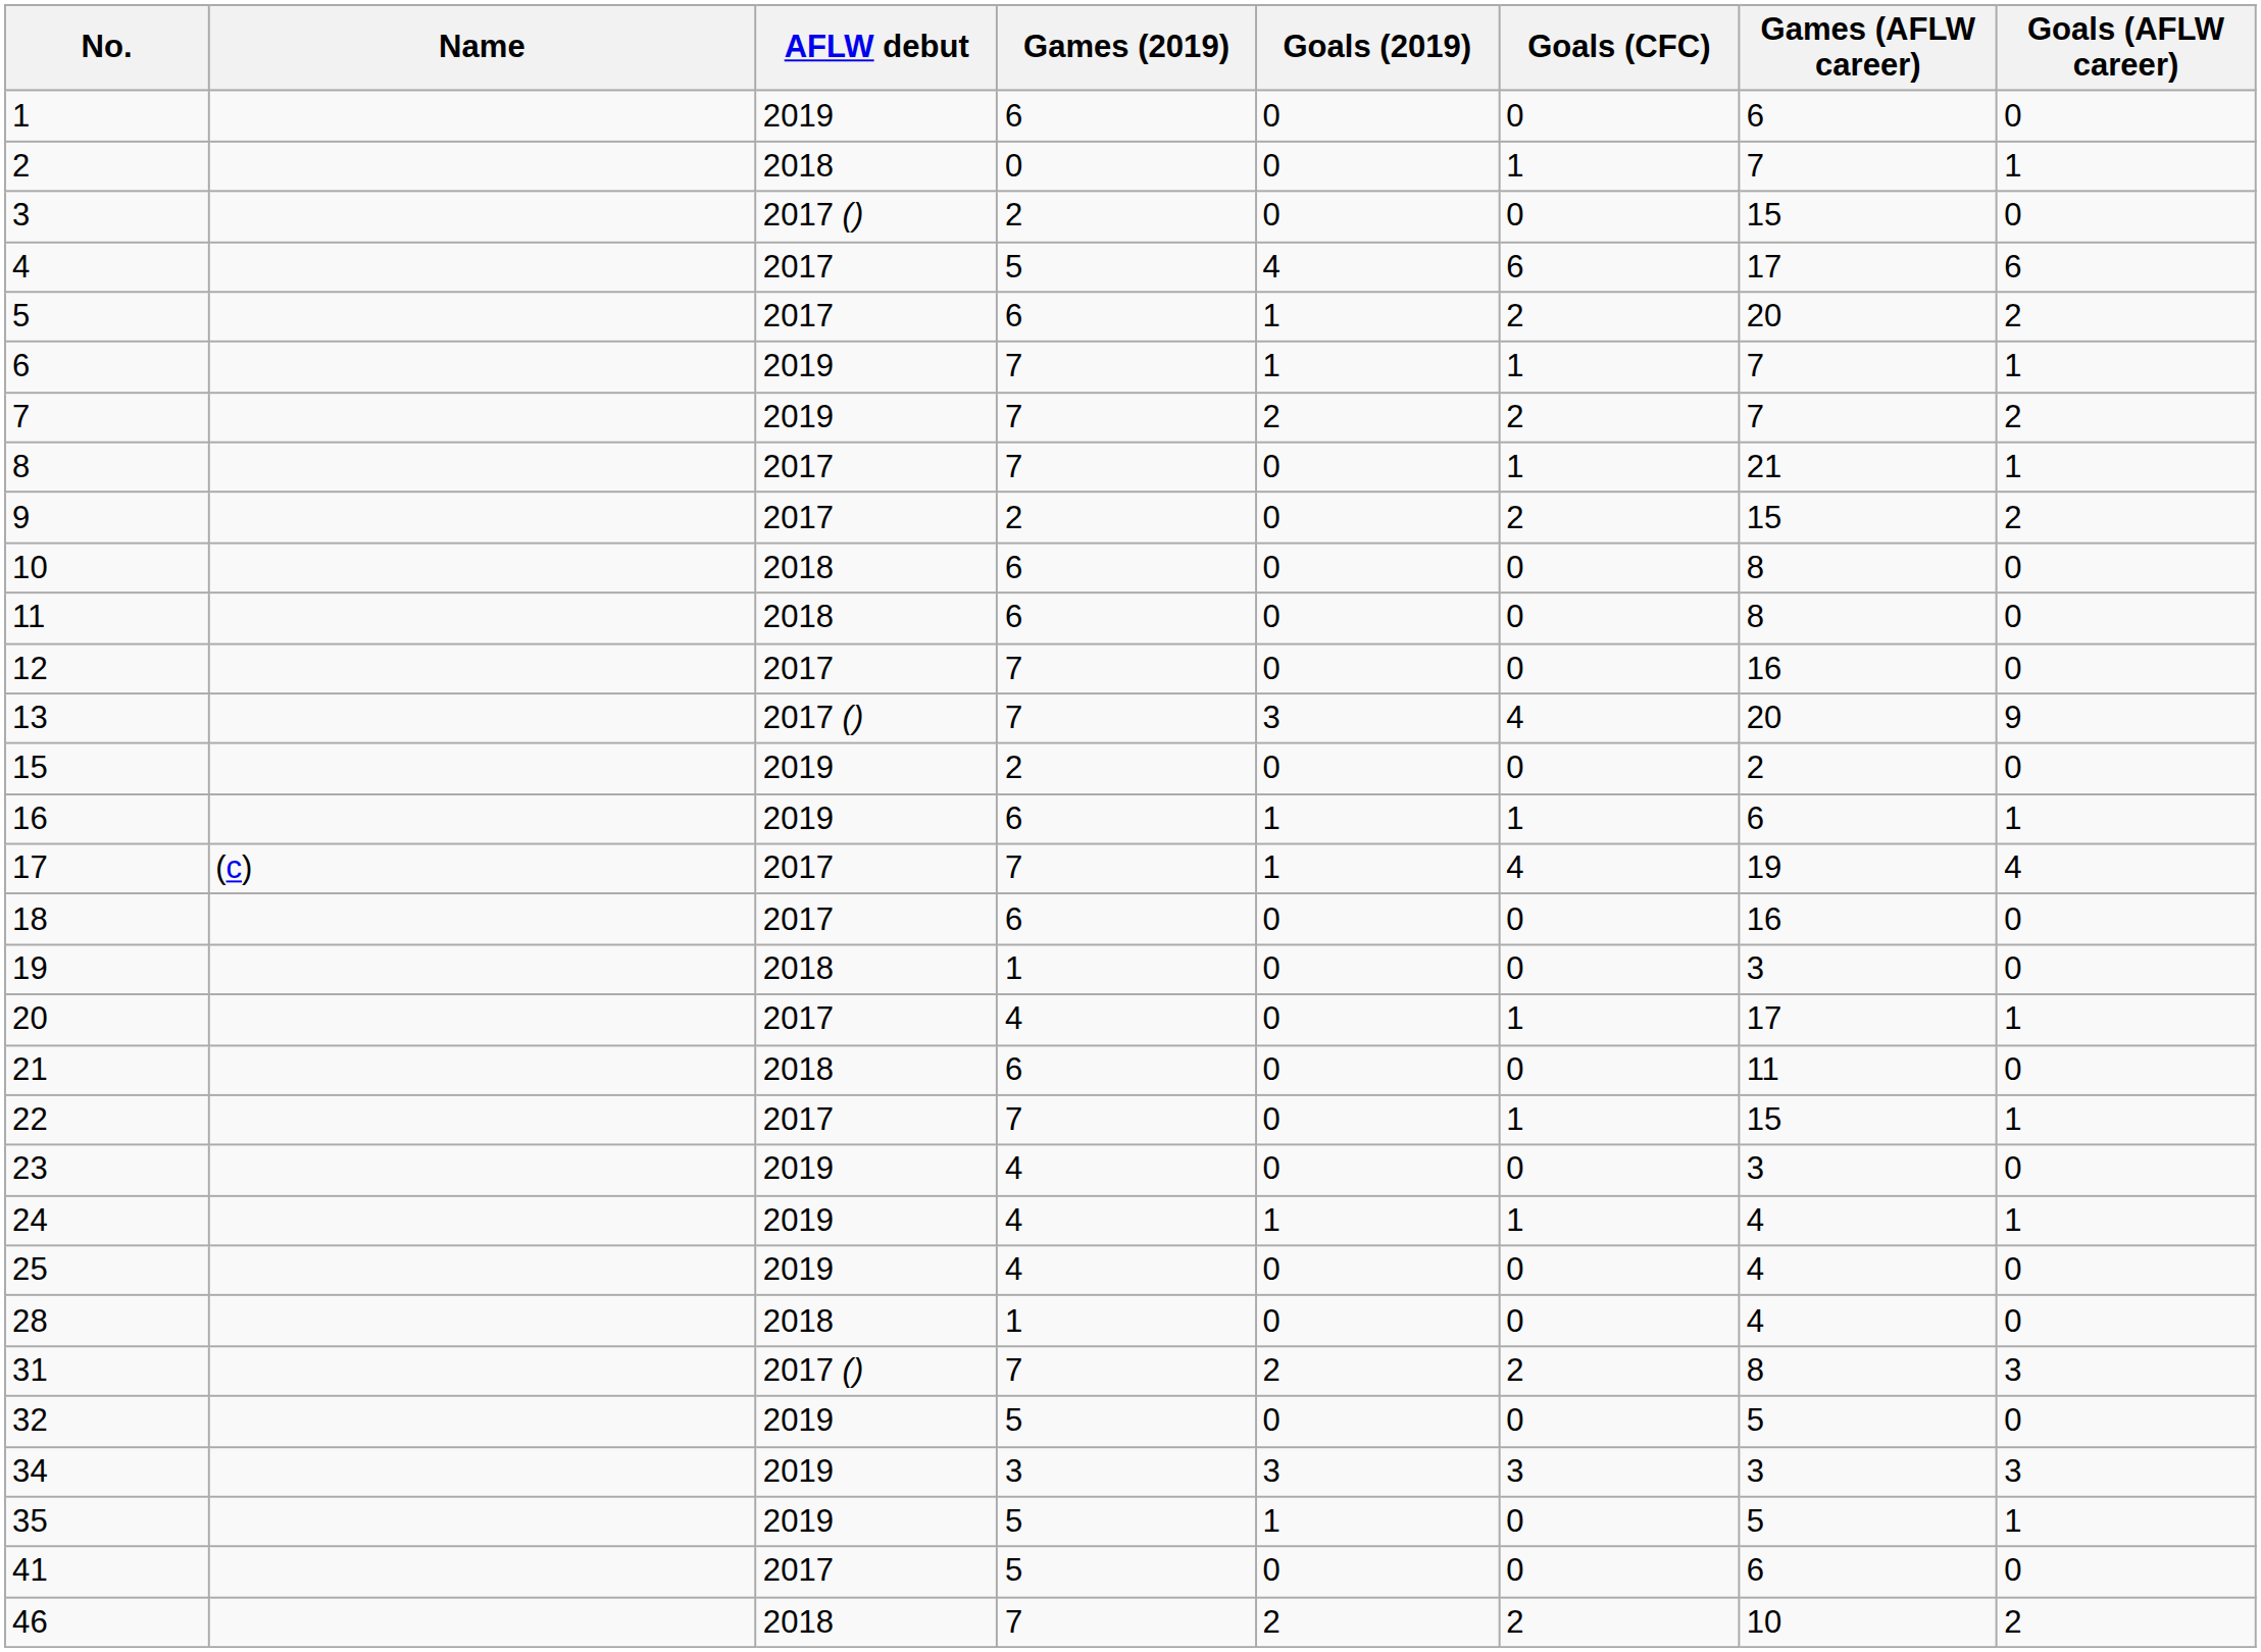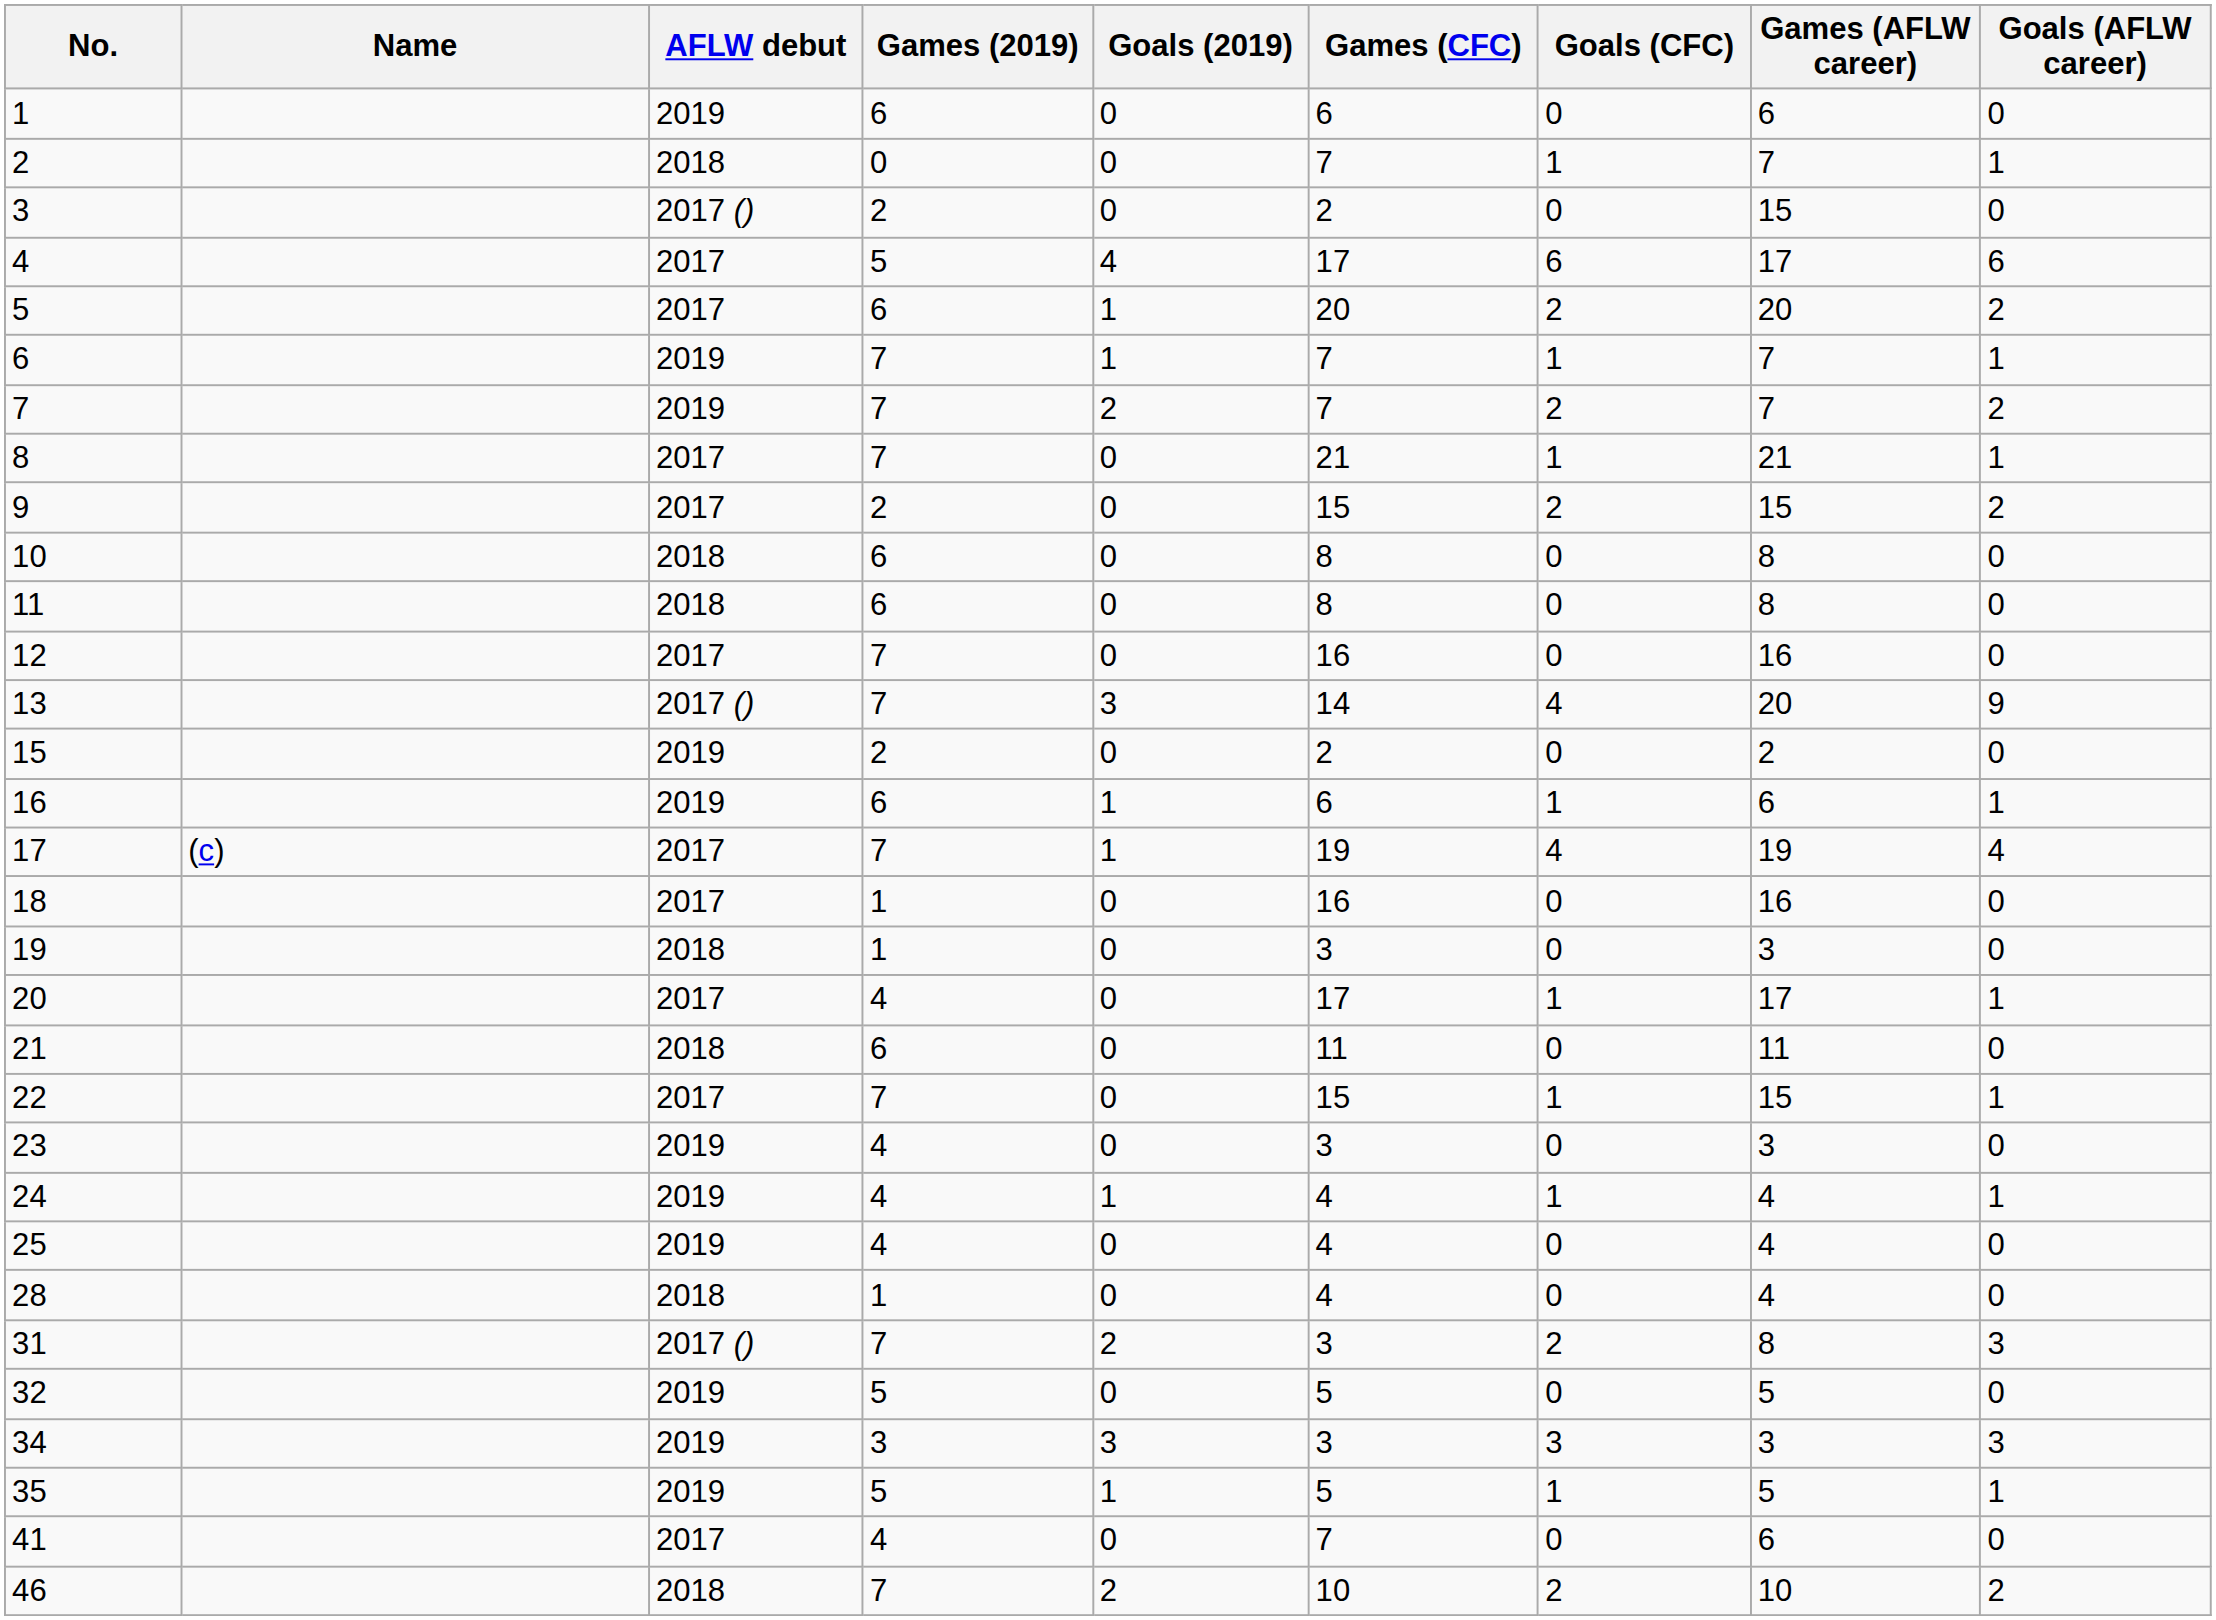+ column: Games (CFC) | 6 | 7 | 2 | 17 | 20 | 7 | 7 | 21 | 15 | 8 | 8 | 16 | 14 | 2 | 6 | 19 | 16 | 3 | 17 | 11 | 15 | 3 | 4 | 4 | 4 | 3 | 5 | 3 | 5 | 7 | 10
18 | Games (2019): 6 -> 1
35 | Goals (CFC): 0 -> 1
41 | Games (2019): 5 -> 4
